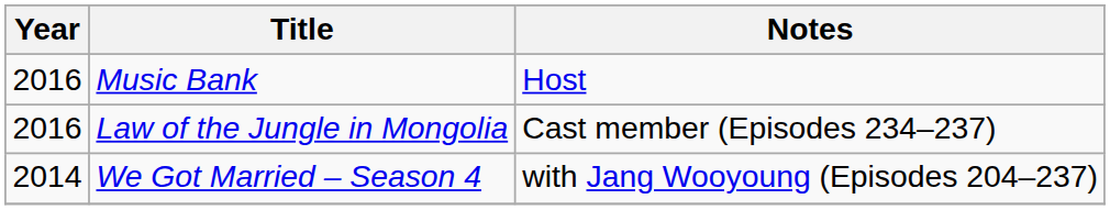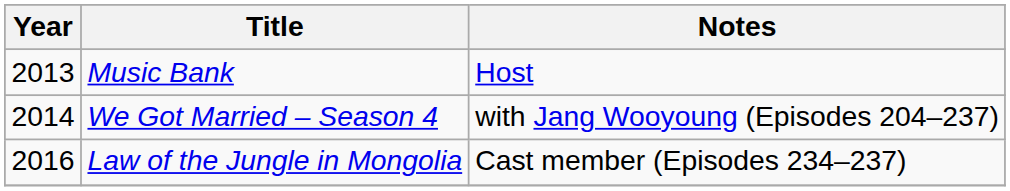Music Bank | Year: 2016 -> 2013
rows swapped: We Got Married – Season 4 <-> Law of the Jungle in Mongolia
